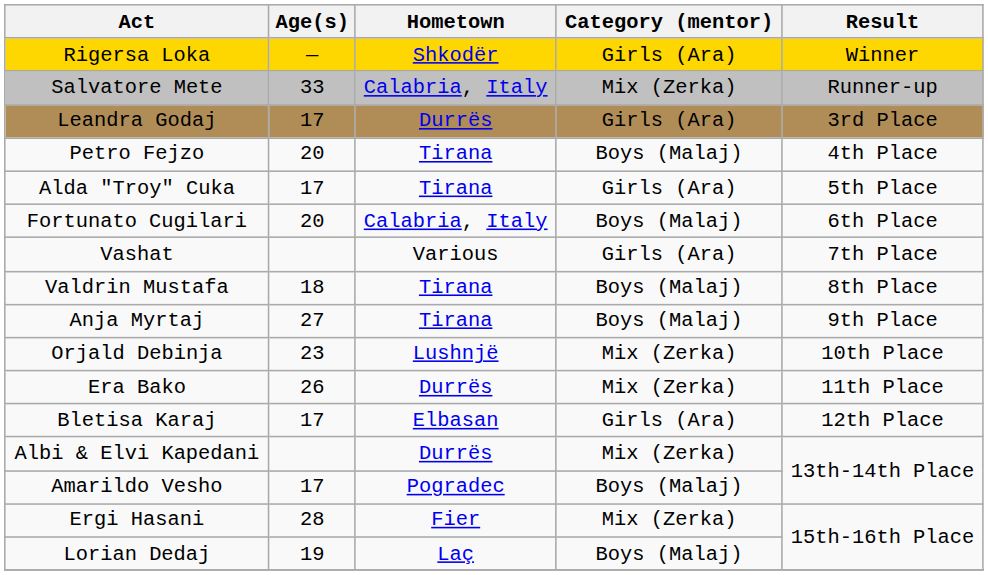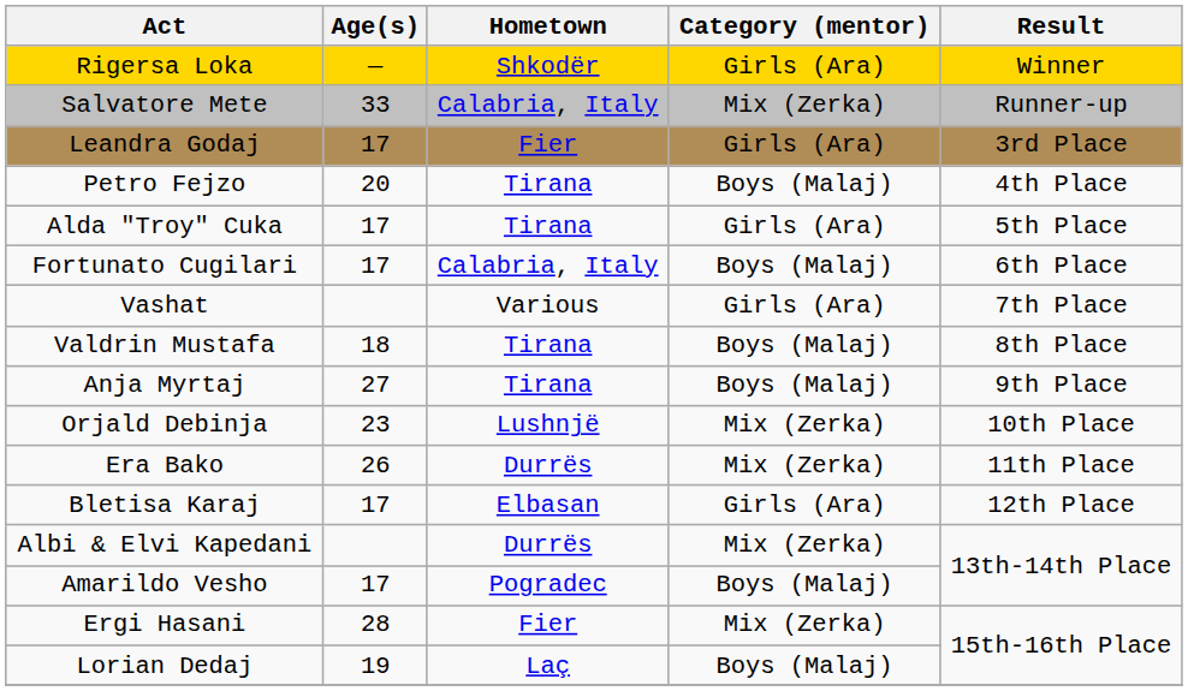Leandra Godaj | Hometown: Durrës -> Fier
Fortunato Cugilari | Age(s): 20 -> 17
